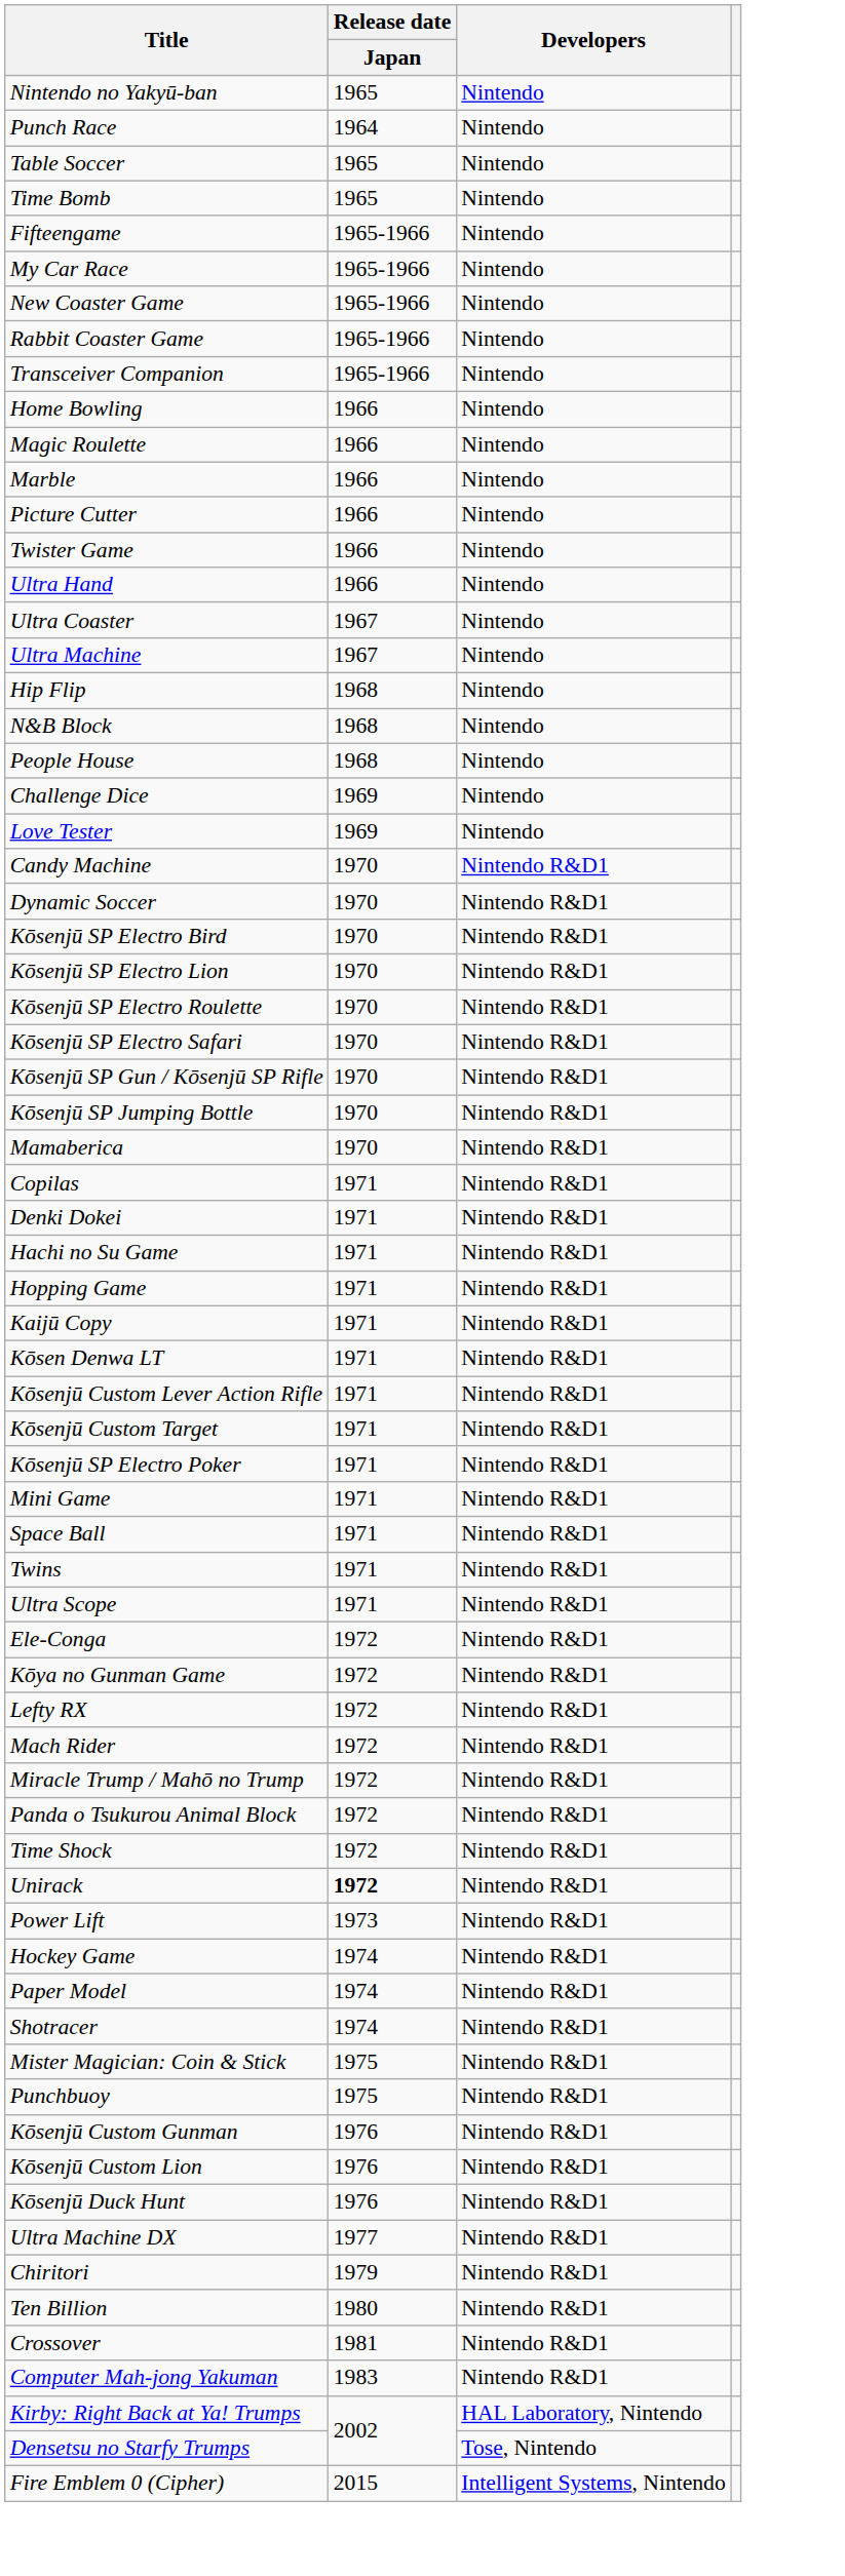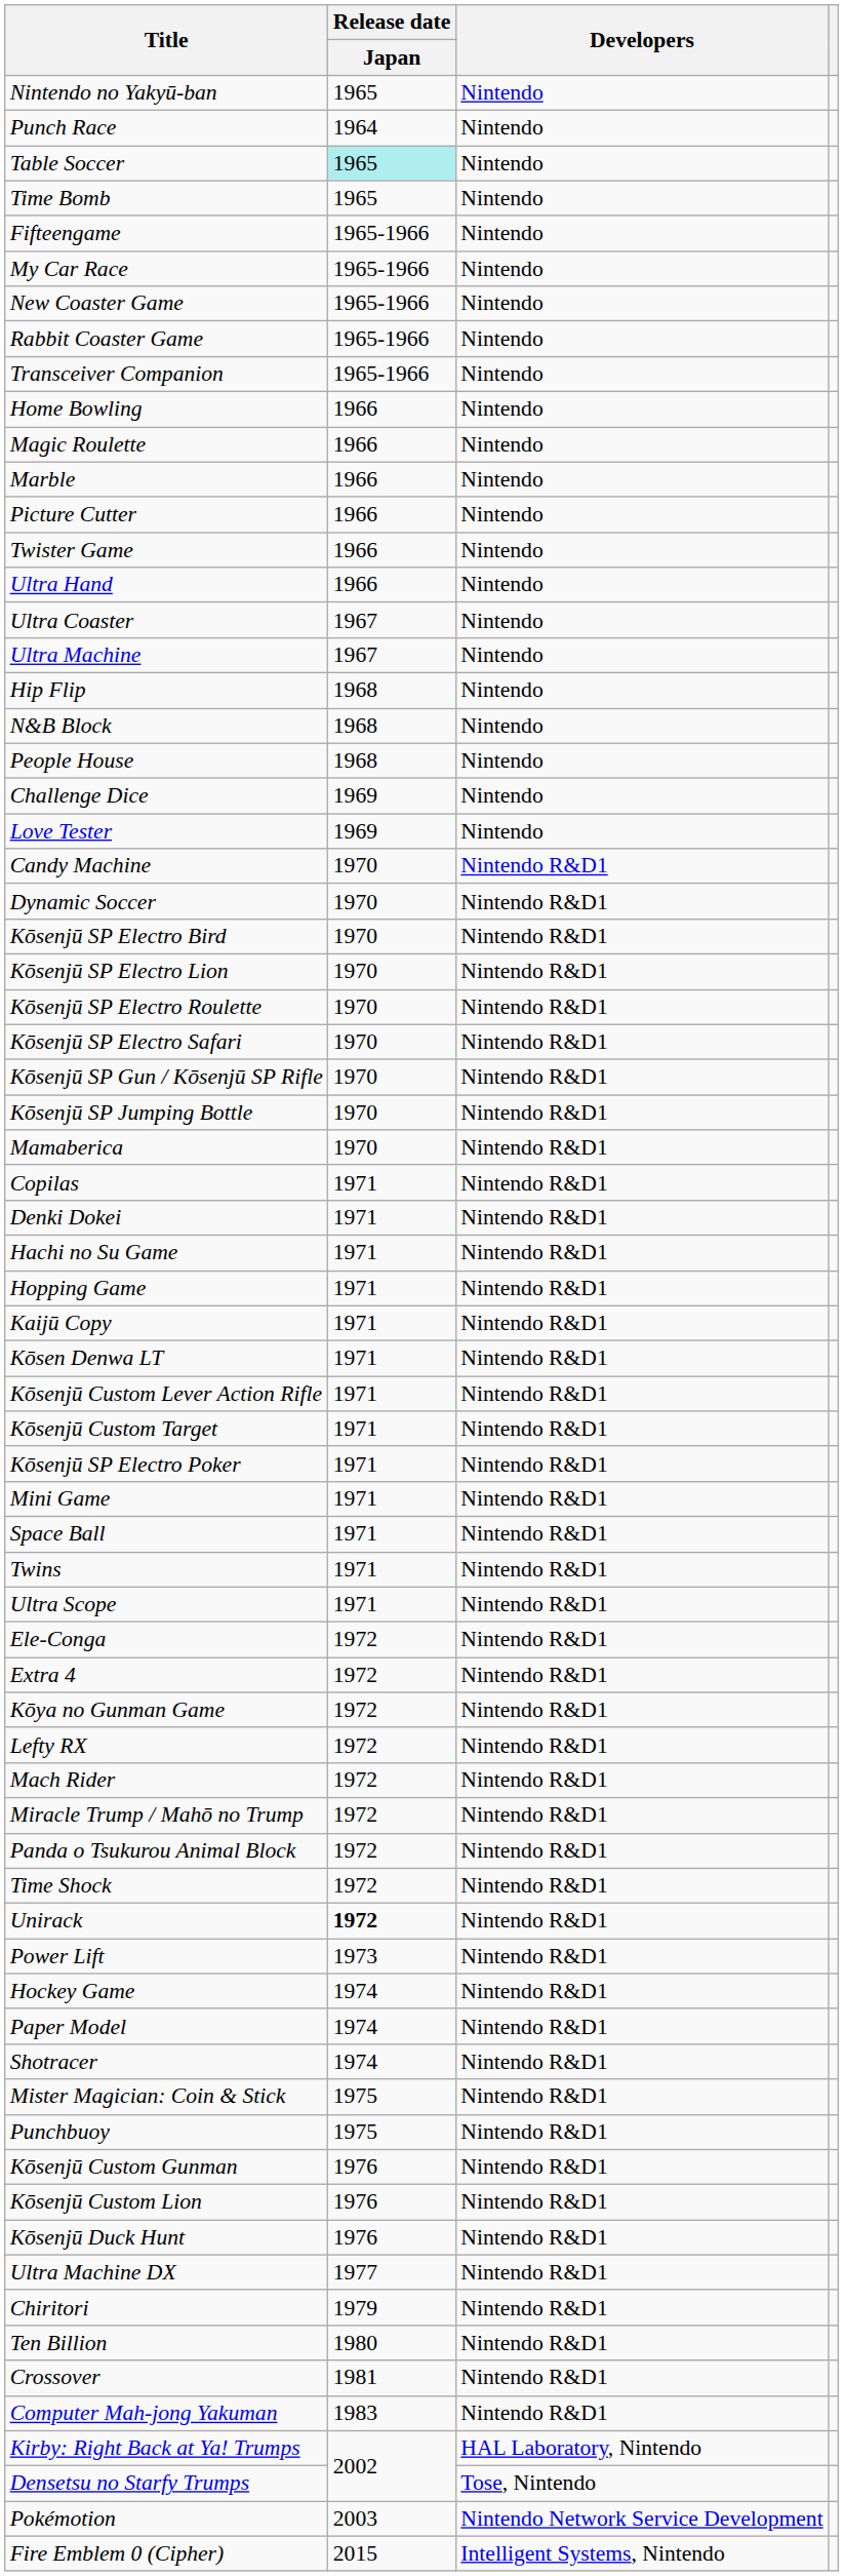Table Soccer | Release date / Japan: no background -> paleturquoise background
+ row: Extra 4 | 1972 | Nintendo R&D1
+ row: Pokémotion | 2003 | Nintendo Network Service Development
